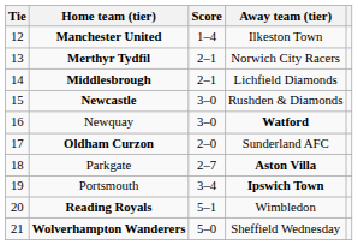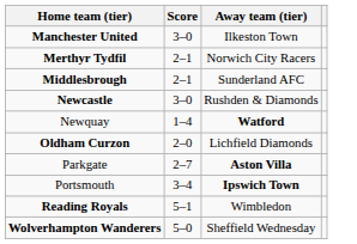- column: Tie | 12 | 13 | 14 | 15 | 16 | 17 | 18 | 19 | 20 | 21
Manchester United | Score: 1–4 -> 3–0
Middlesbrough | Away team (tier): Lichfield Diamonds -> Sunderland AFC
Newquay | Score: 3–0 -> 1–4
Oldham Curzon | Away team (tier): Sunderland AFC -> Lichfield Diamonds
